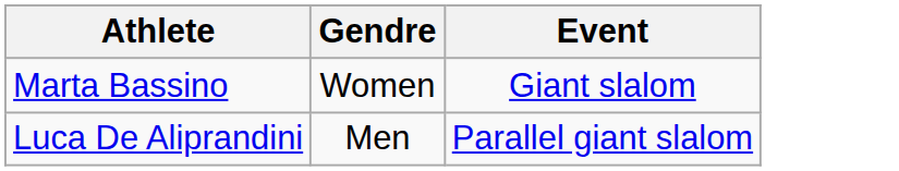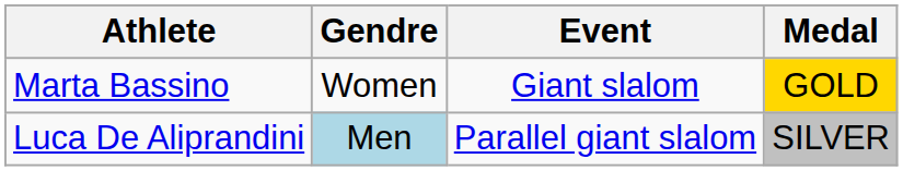+ column: Medal | GOLD | SILVER
Luca De Aliprandini | Gendre: no background -> lightblue background
